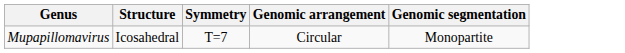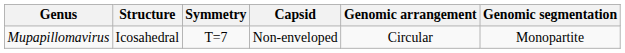+ column: Capsid | Non-enveloped
